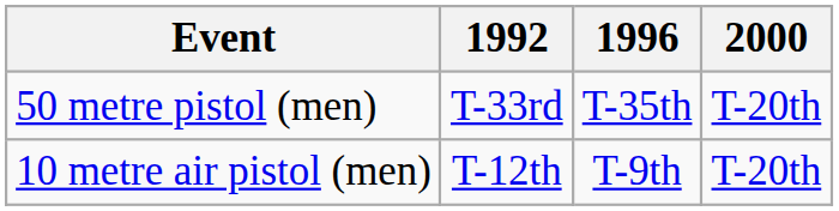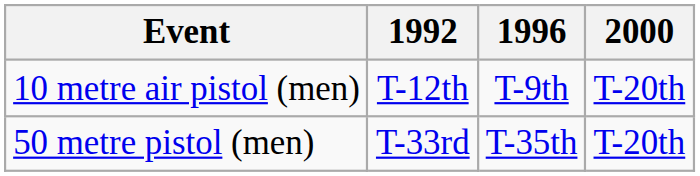rows swapped: 10 metre air pistol (men) <-> 50 metre pistol (men)
